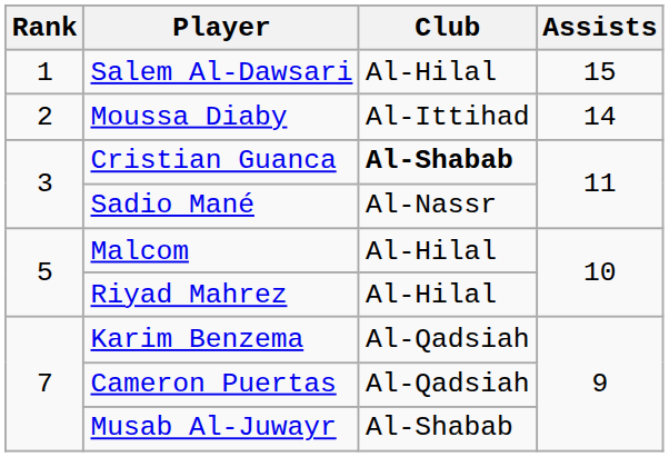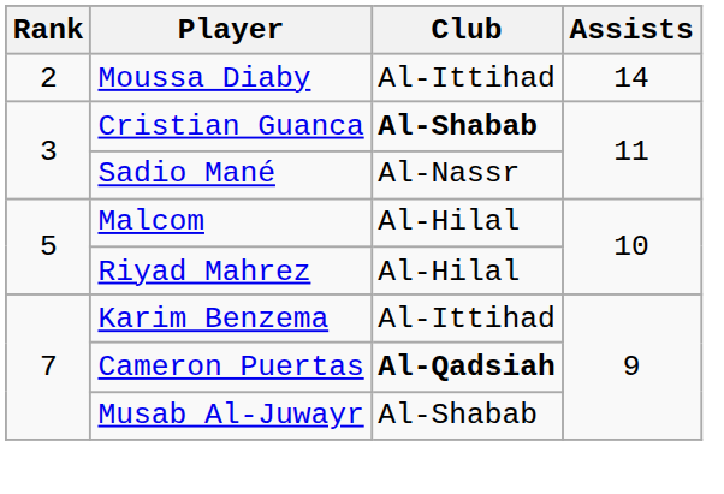- row: 1 | Salem Al-Dawsari | Al-Hilal | 15
Karim Benzema | Club: Al-Qadsiah -> Al-Ittihad
Cameron Puertas | Club: normal -> bold
